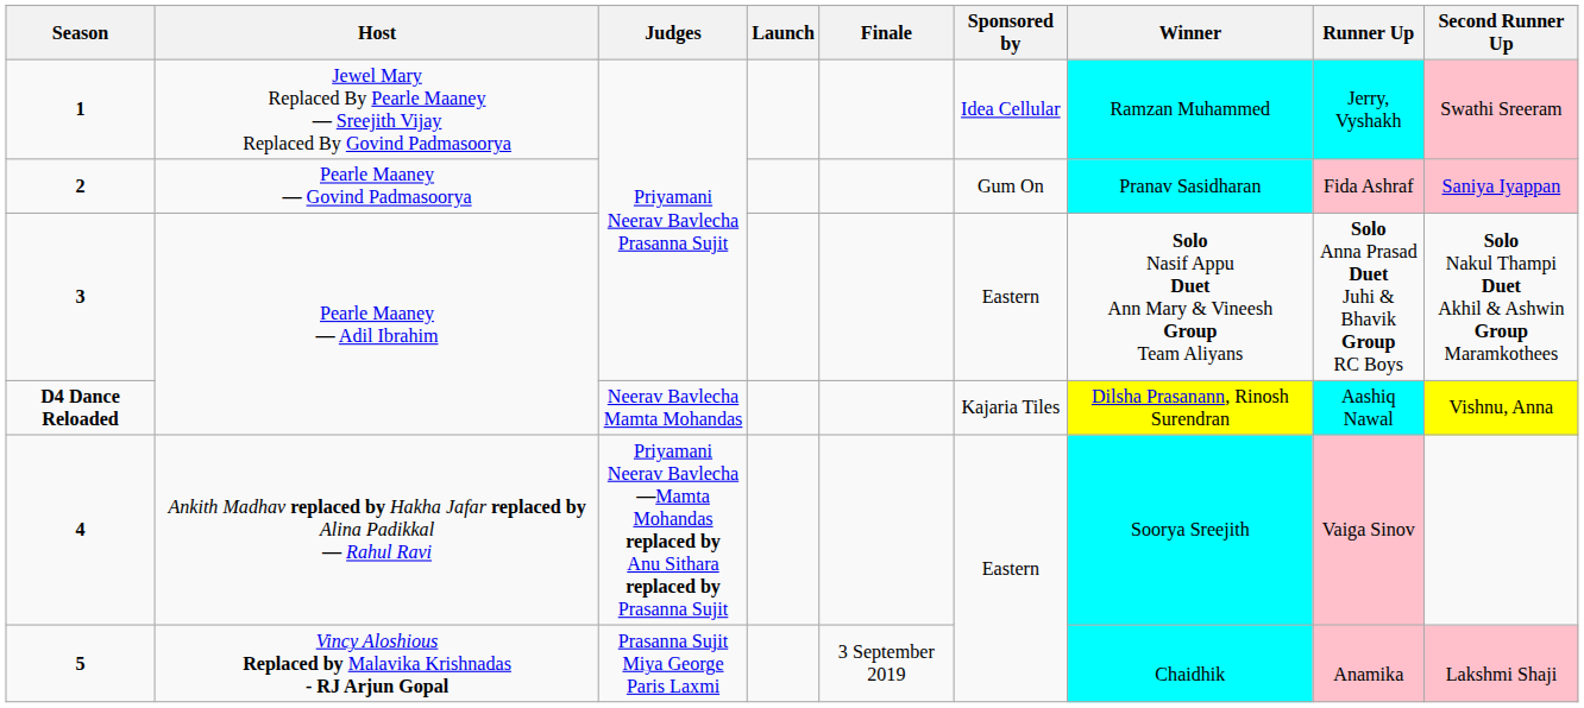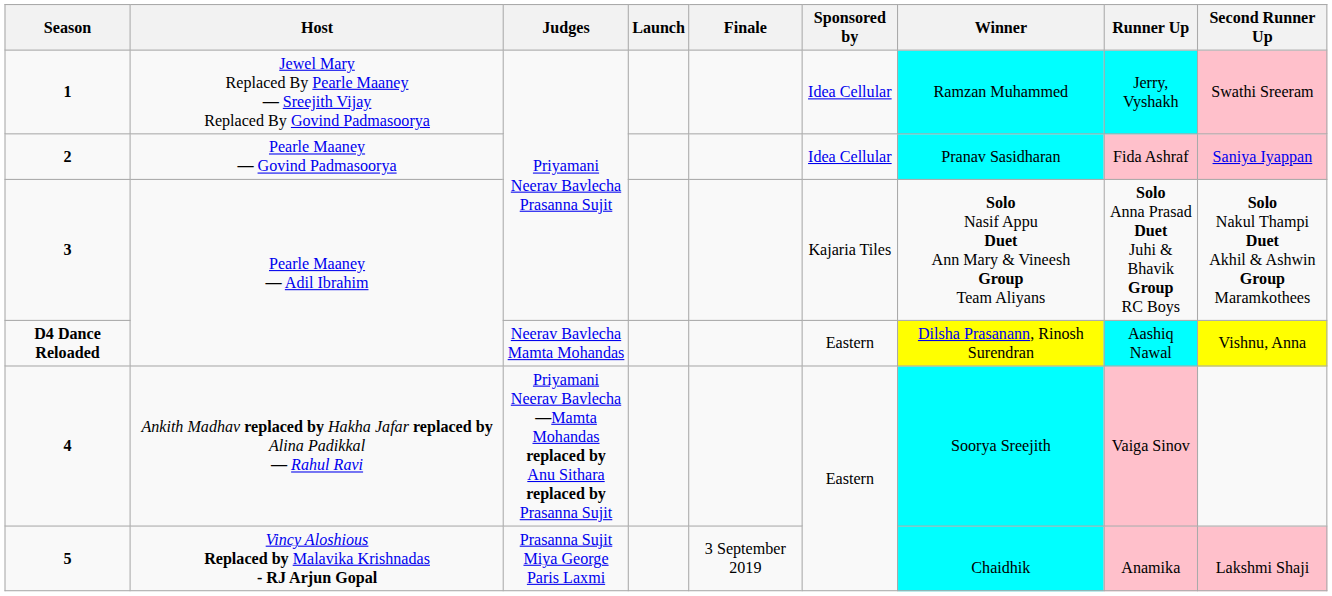2 | Sponsored by: Gum On -> Idea Cellular
3 | Sponsored by: Eastern -> Kajaria Tiles
D4 Dance Reloaded | Sponsored by: Kajaria Tiles -> Eastern
